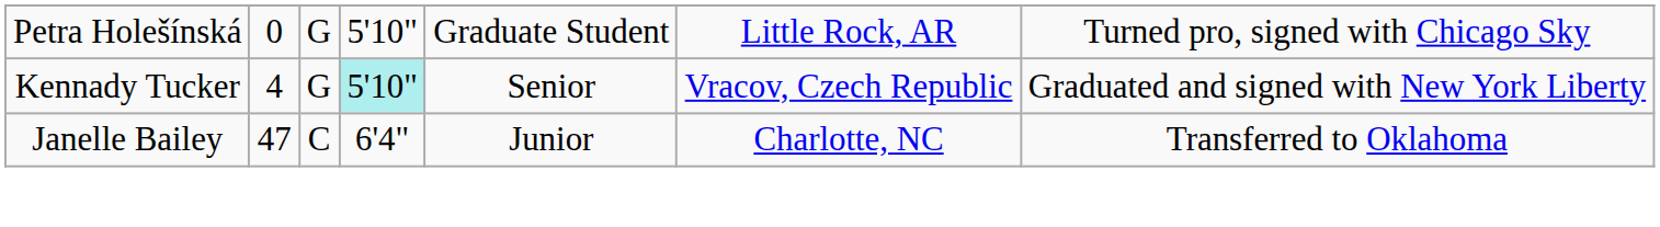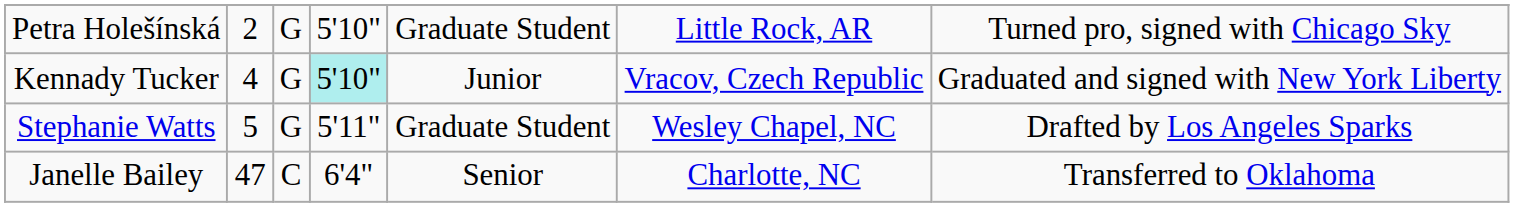Petra Holešínská | column 2: 0 -> 2
Kennady Tucker | column 5: Senior -> Junior
+ row: Stephanie Watts | 5 | G | 5'11" | Graduate Student | Wesley Chapel, NC | Drafted by Los Angeles Sparks
Janelle Bailey | column 5: Junior -> Senior
